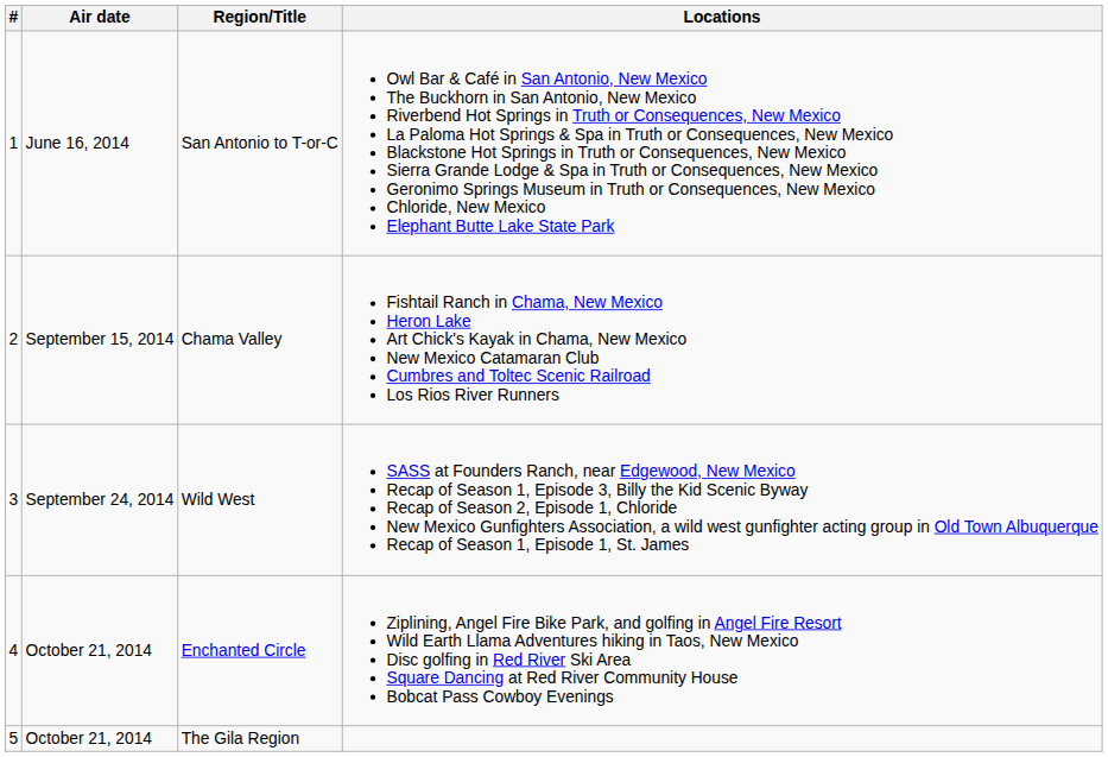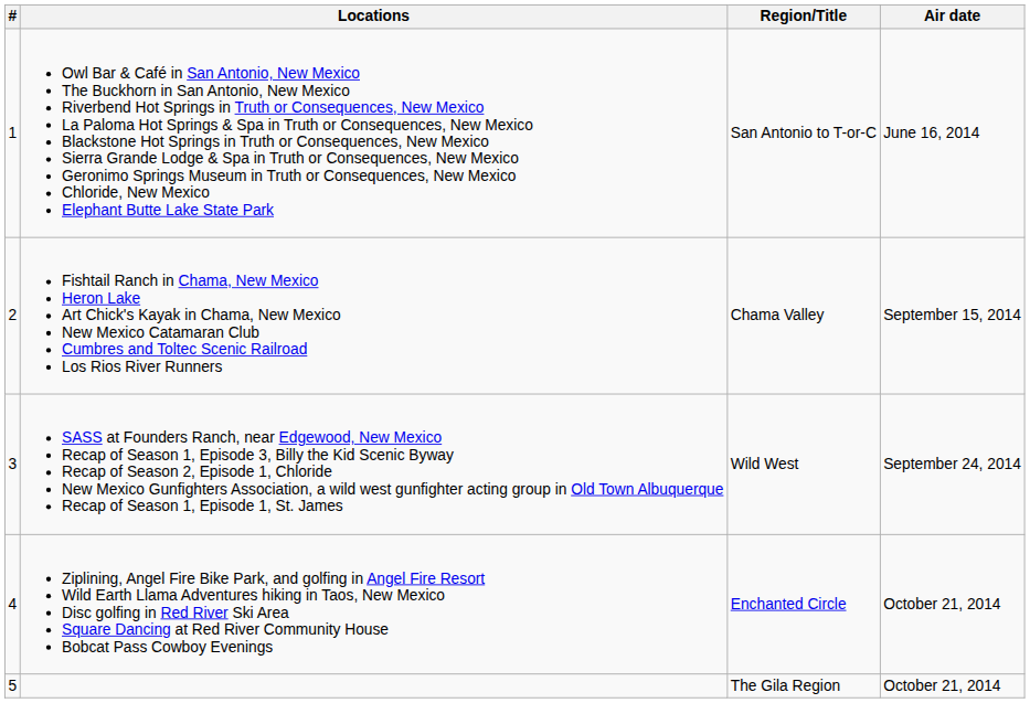columns swapped: Air date <-> Locations
